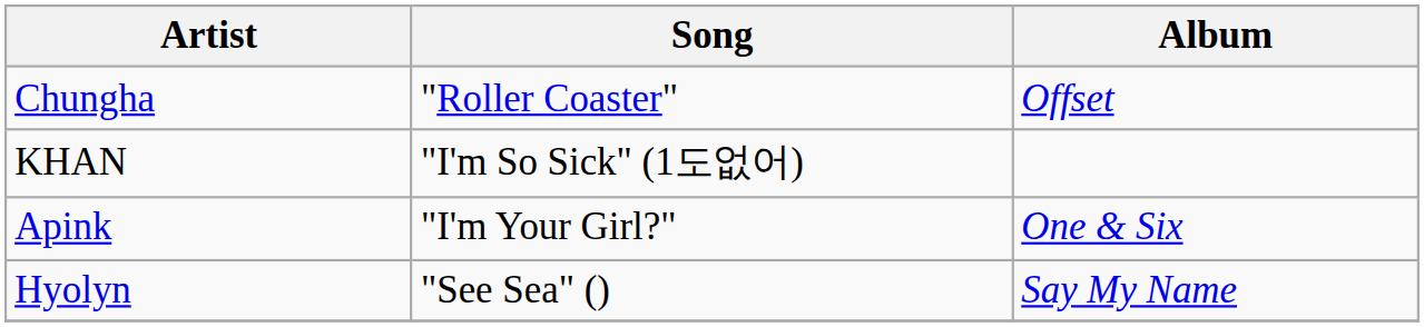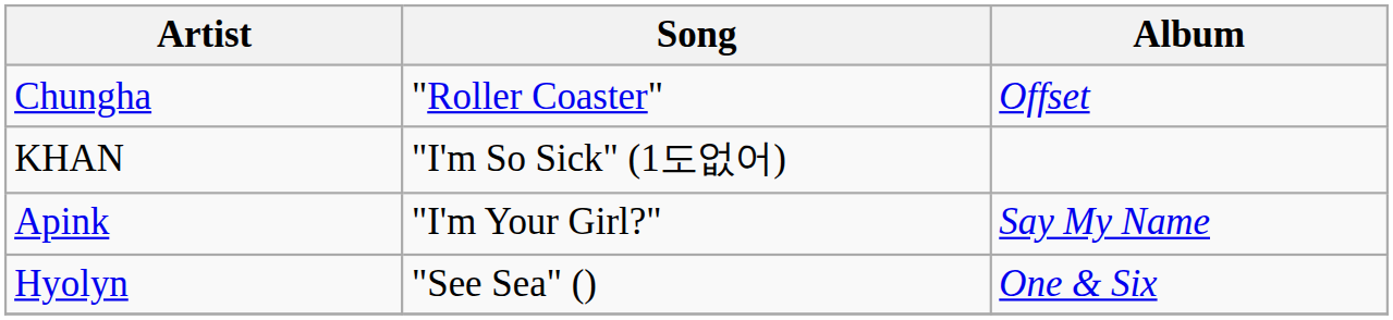Apink | Album: One & Six -> Say My Name
Hyolyn | Album: Say My Name -> One & Six
